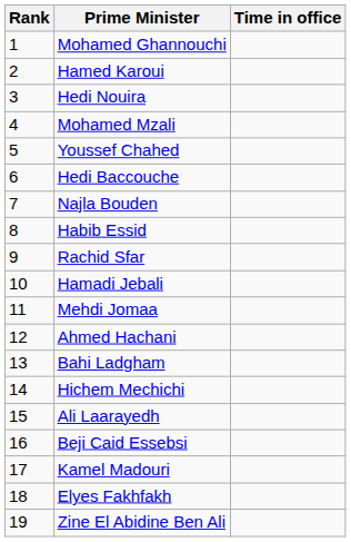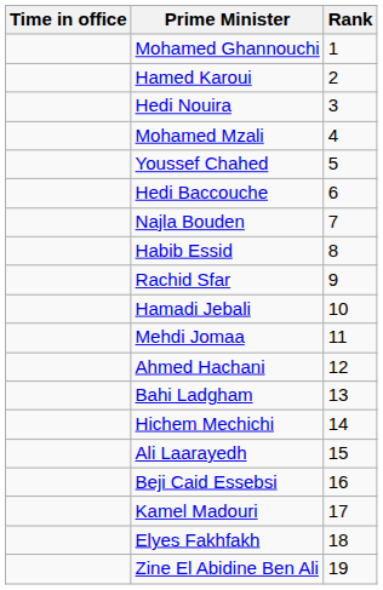columns swapped: Rank <-> Time in office
